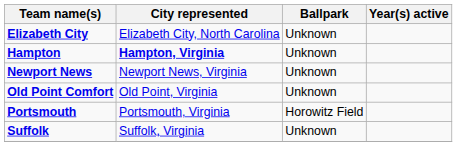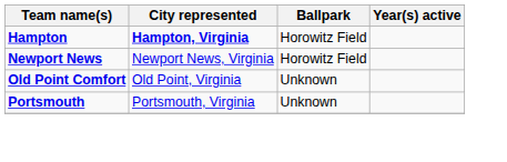- row: Elizabeth City | Elizabeth City, North Carolina | Unknown
Hampton | Ballpark: Unknown -> Horowitz Field
Newport News | Ballpark: Unknown -> Horowitz Field
Portsmouth | Ballpark: Horowitz Field -> Unknown
- row: Suffolk | Suffolk, Virginia | Unknown
